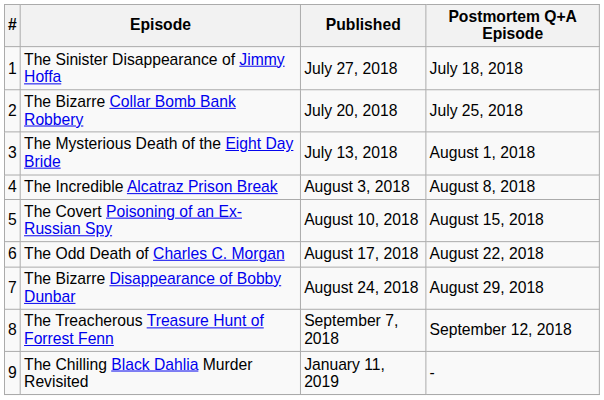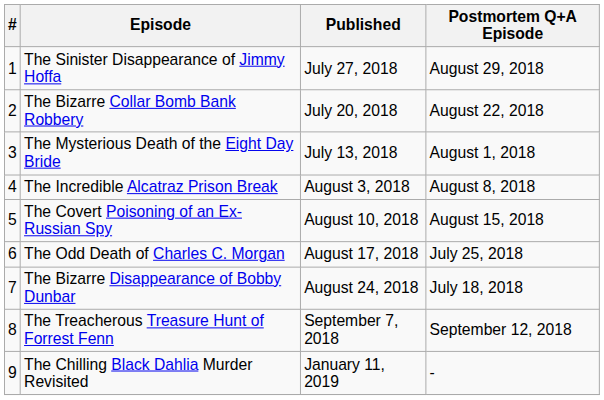The Sinister Disappearance of Jimmy Hoffa | Postmortem Q+A Episode: July 18, 2018 -> August 29, 2018
The Bizarre Collar Bomb Bank Robbery | Postmortem Q+A Episode: July 25, 2018 -> August 22, 2018
The Odd Death of Charles C. Morgan | Postmortem Q+A Episode: August 22, 2018 -> July 25, 2018
The Bizarre Disappearance of Bobby Dunbar | Postmortem Q+A Episode: August 29, 2018 -> July 18, 2018
